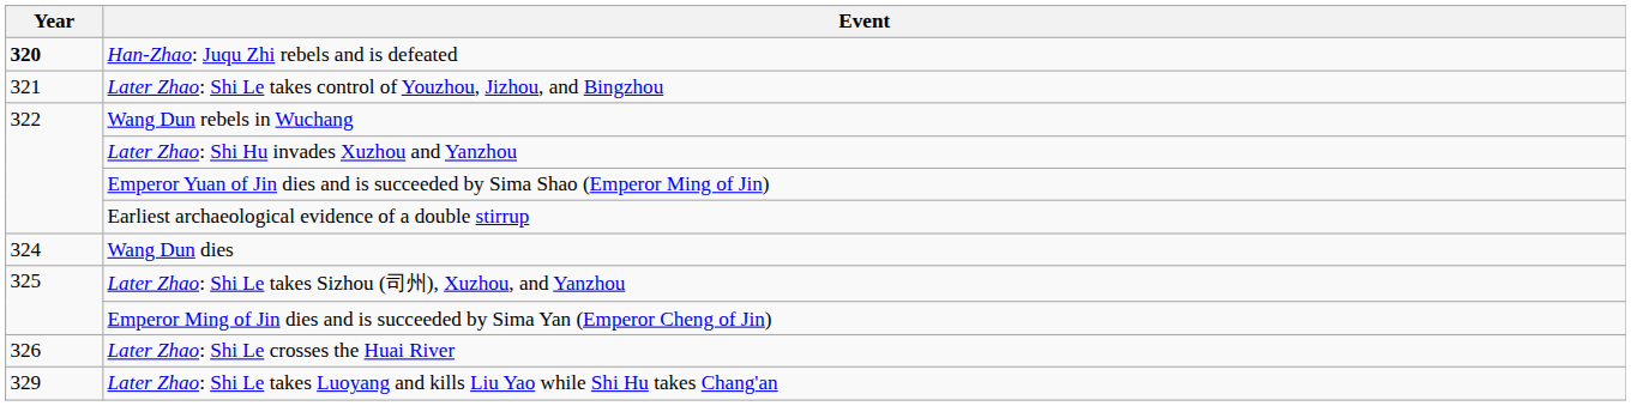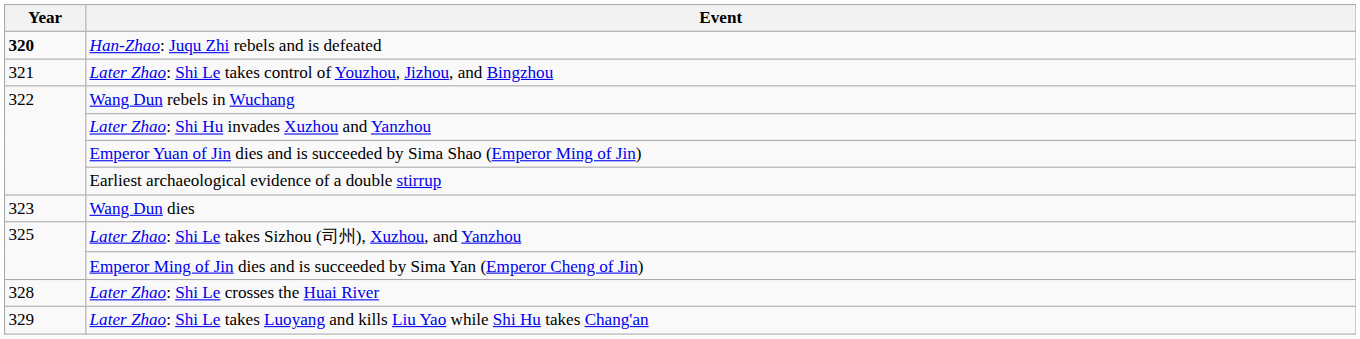Wang Dun dies | Year: 324 -> 323
Later Zhao: Shi Le crosses the Huai River | Year: 326 -> 328
